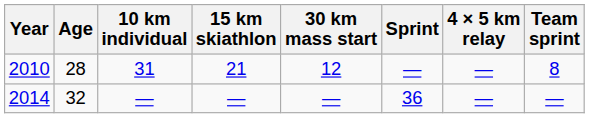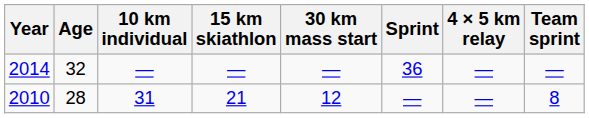rows swapped: 2010 <-> 2014
